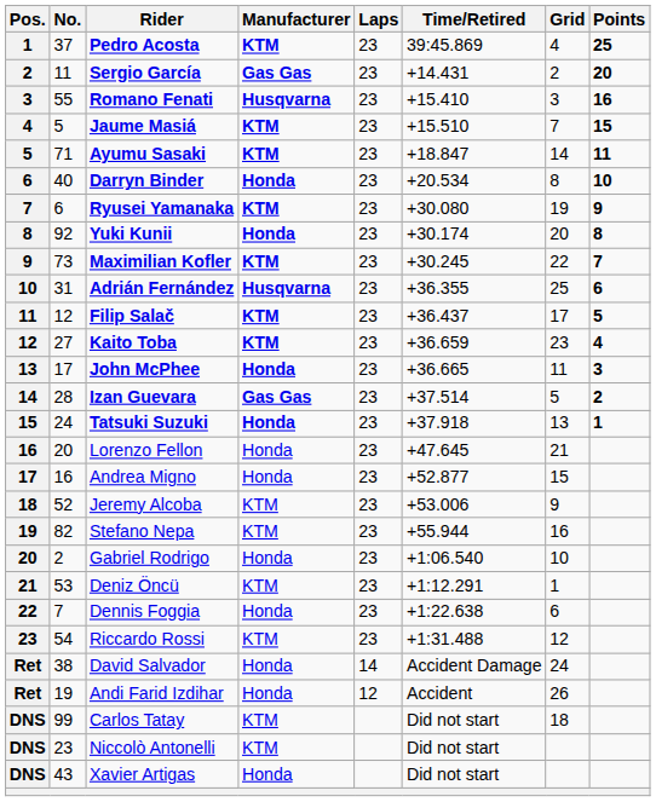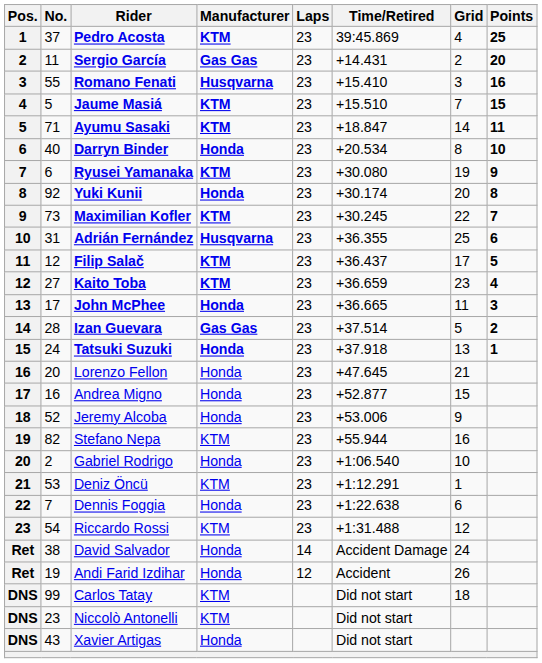Jeremy Alcoba | Manufacturer: KTM -> Honda
